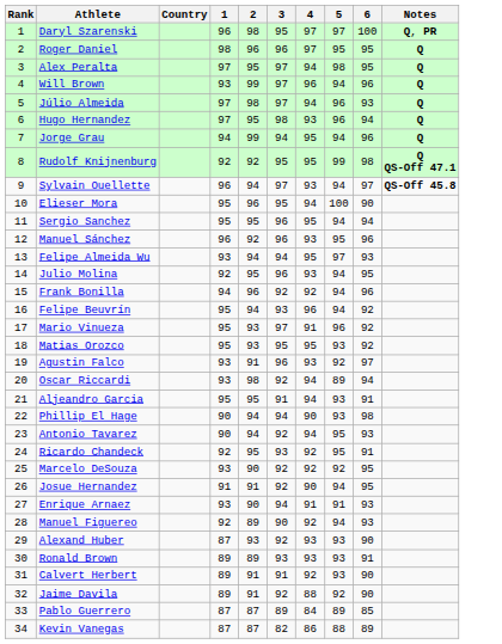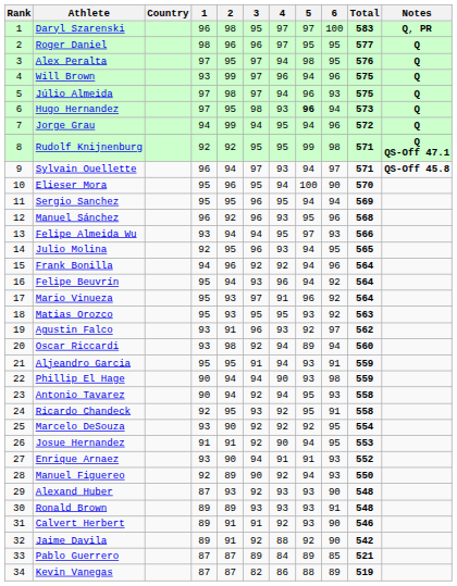+ column: Total | 583 | 577 | 576 | 575 | 575 | 573 | 572 | 571 | 571 | 570 | 569 | 568 | 566 | 565 | 564 | 564 | 564 | 563 | 562 | 560 | 559 | 559 | 558 | 558 | 554 | 553 | 552 | 550 | 548 | 548 | 546 | 542 | 521 | 519
Hugo Hernandez | 5: normal -> bold
